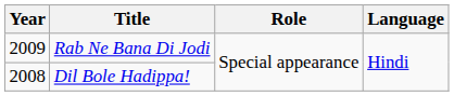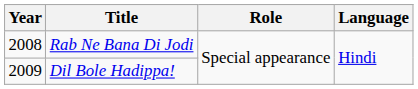Rab Ne Bana Di Jodi | Year: 2009 -> 2008
Dil Bole Hadippa! | Year: 2008 -> 2009
